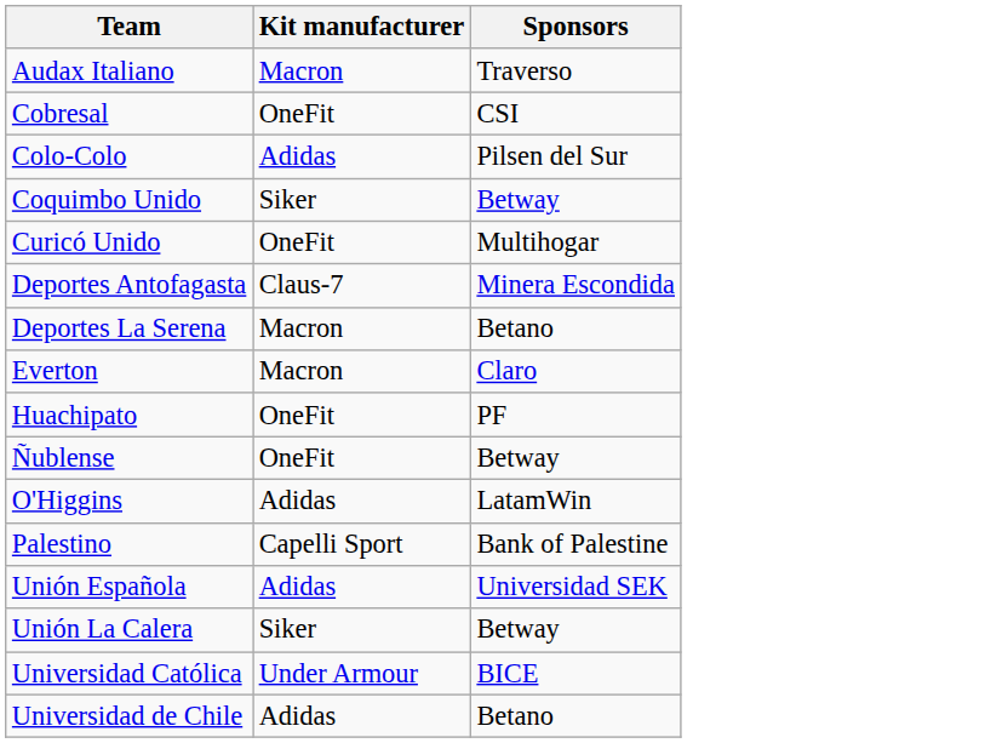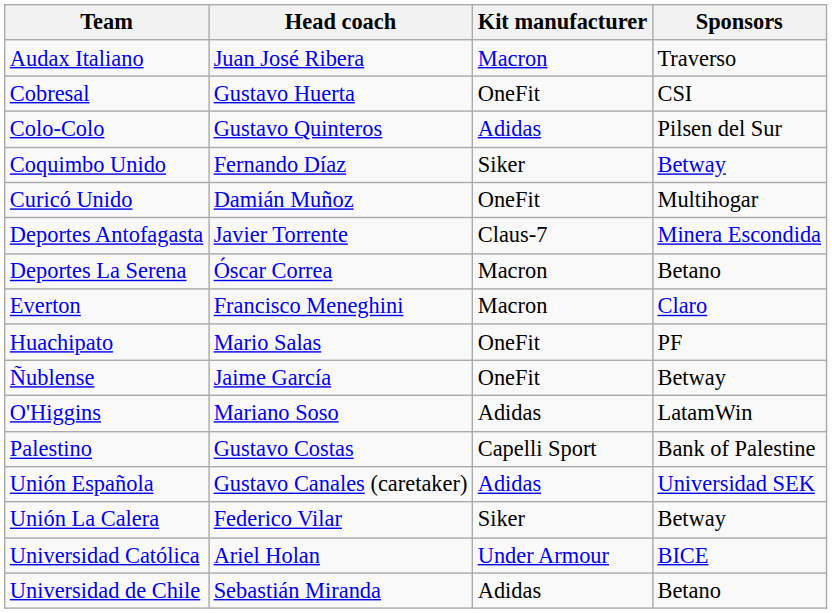+ column: Head coach | Juan José Ribera | Gustavo Huerta | Gustavo Quinteros | Fernando Díaz | Damián Muñoz | Javier Torrente | Óscar Correa | Francisco Meneghini | Mario Salas | Jaime García | Mariano Soso | Gustavo Costas | Gustavo Canales (caretaker) | Federico Vilar | Ariel Holan | Sebastián Miranda
